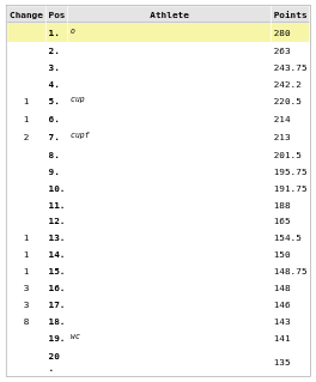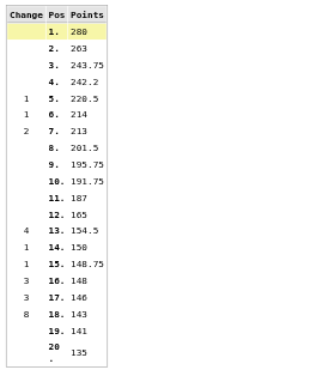- column: Athlete | o | cup | cupf | wc
11. | Points: 188 -> 187
13. | Change: 1 -> 4
